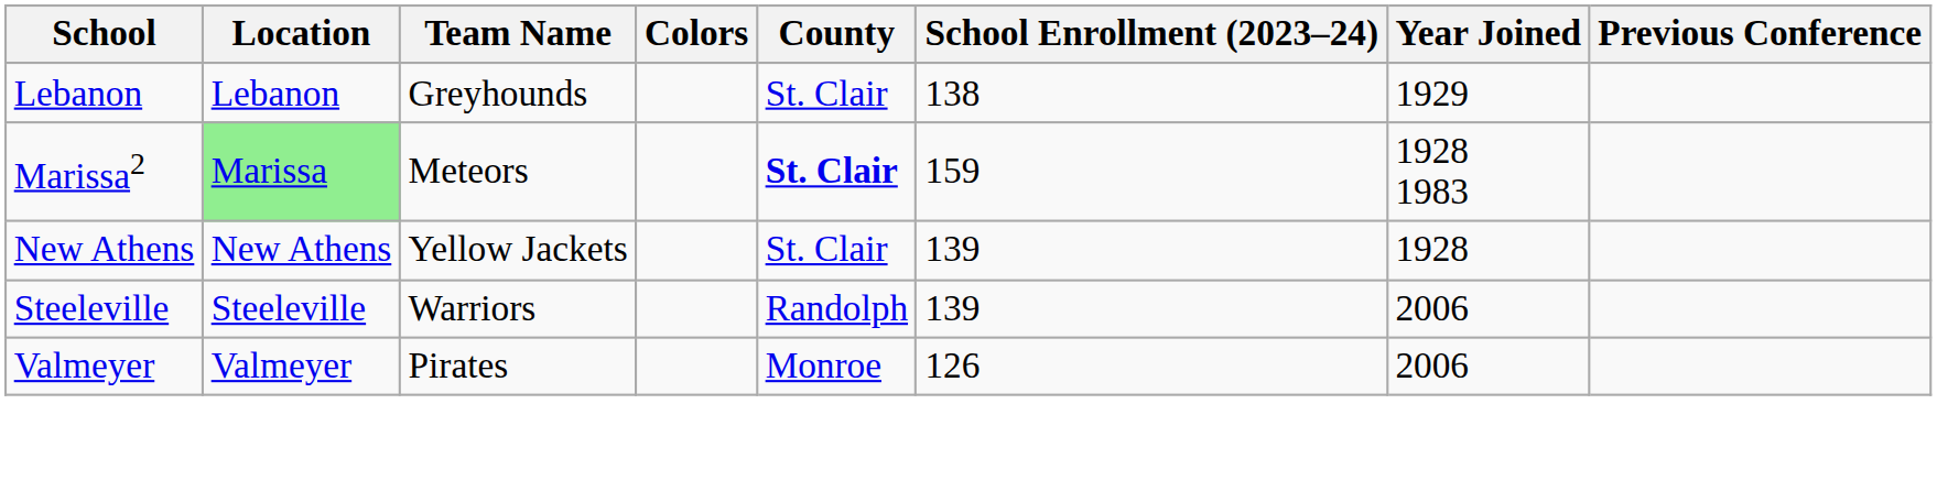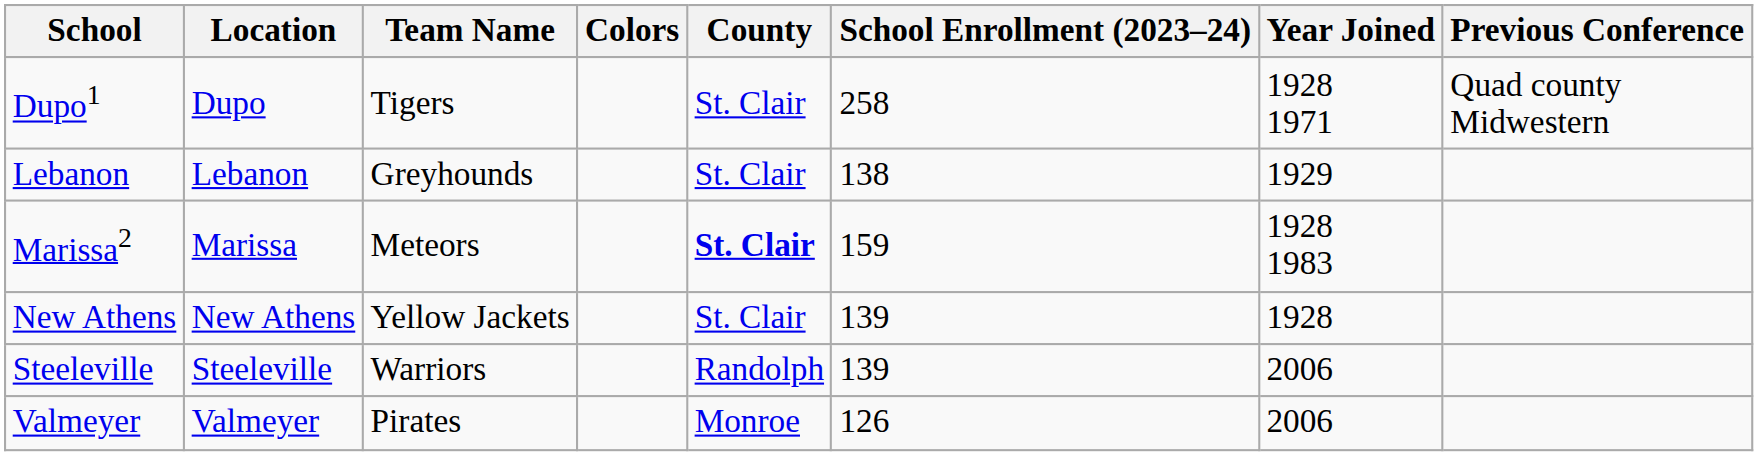+ row: Dupo1 | Dupo | Tigers | St. Clair | 258 | 1928 1971 | Quad county Midwestern
Marissa2 | Location: lightgreen background -> no background
